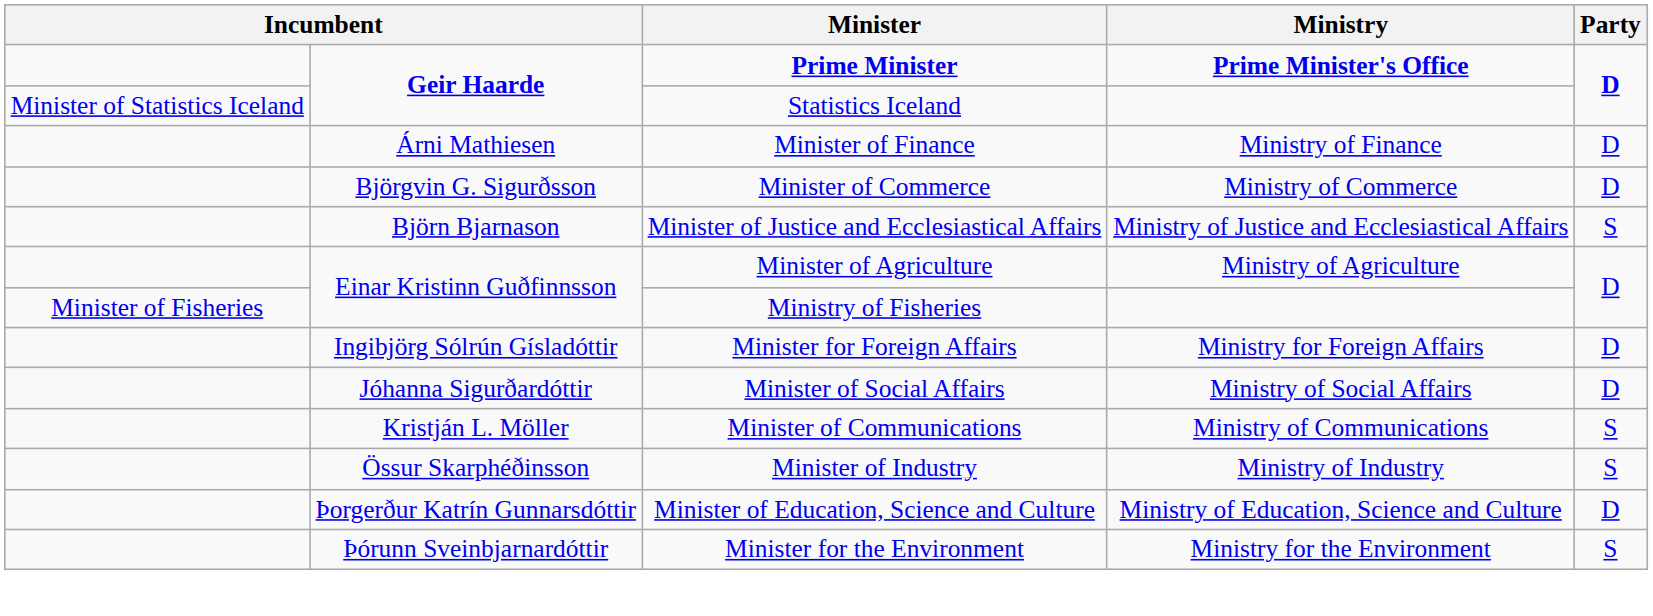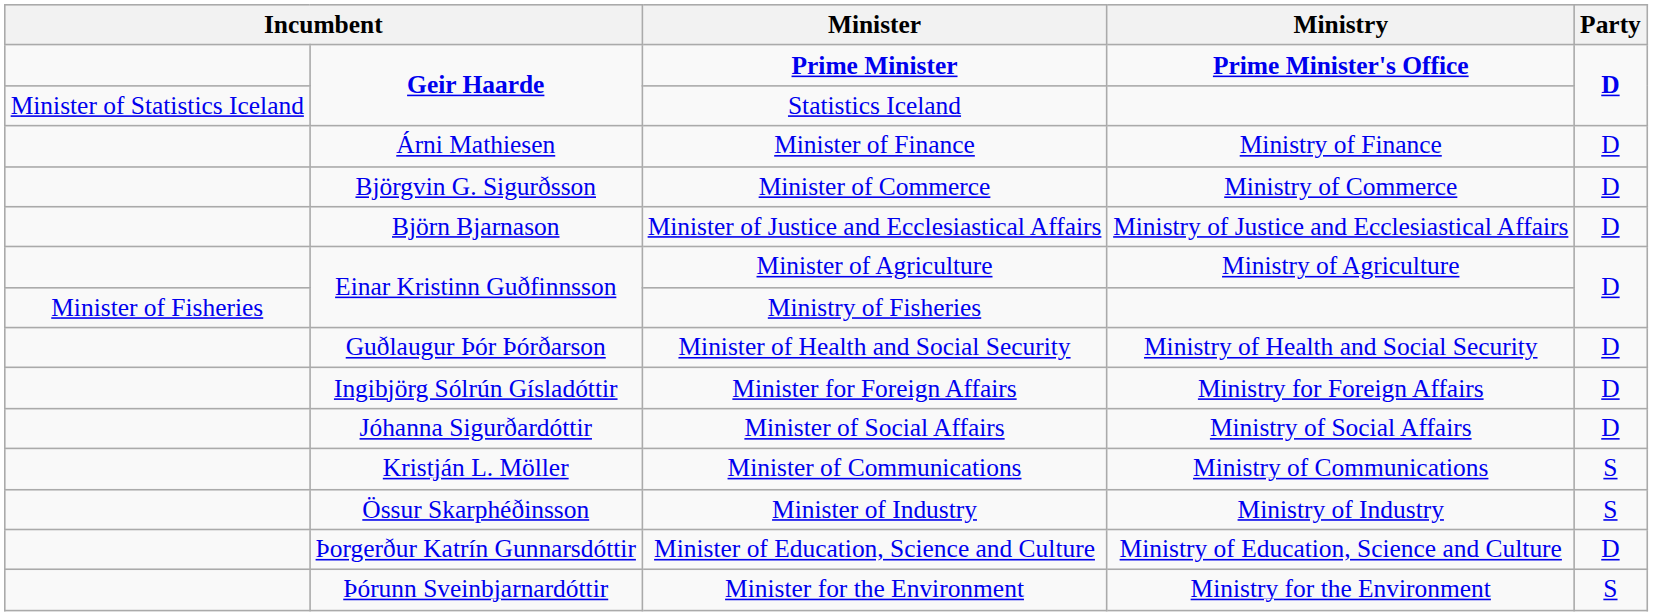Minister of Justice and Ecclesiastical Affairs | Party: S -> D
+ row: Guðlaugur Þór Þórðarson | Minister of Health and Social Security | Ministry of Health and Social Security | D
